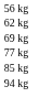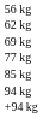+ row: +94 kg
